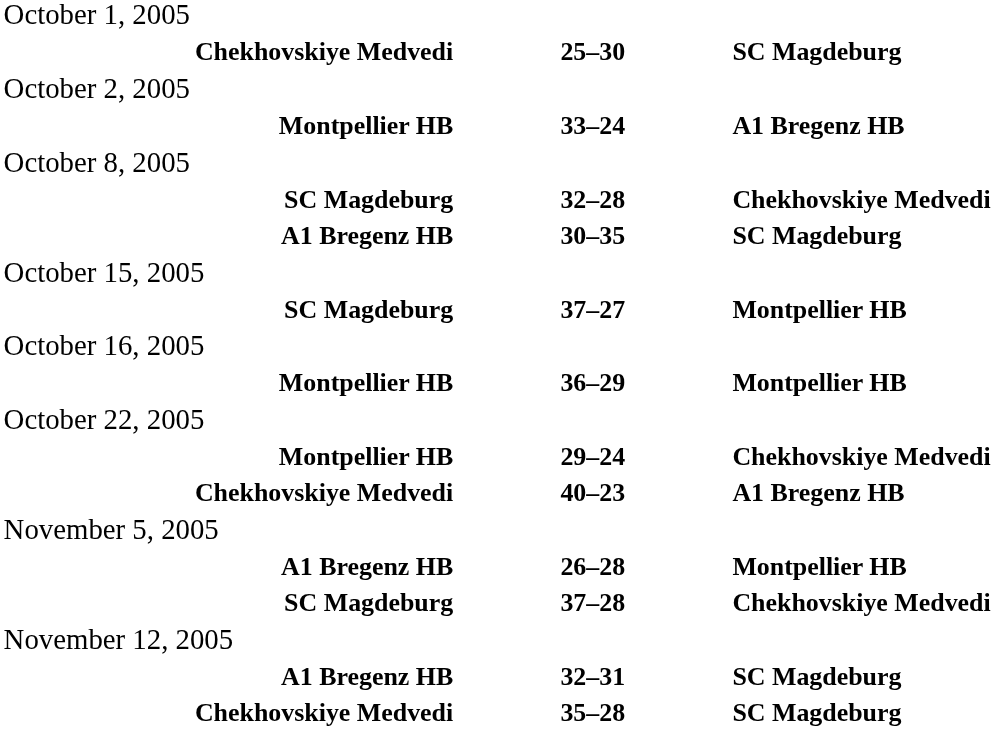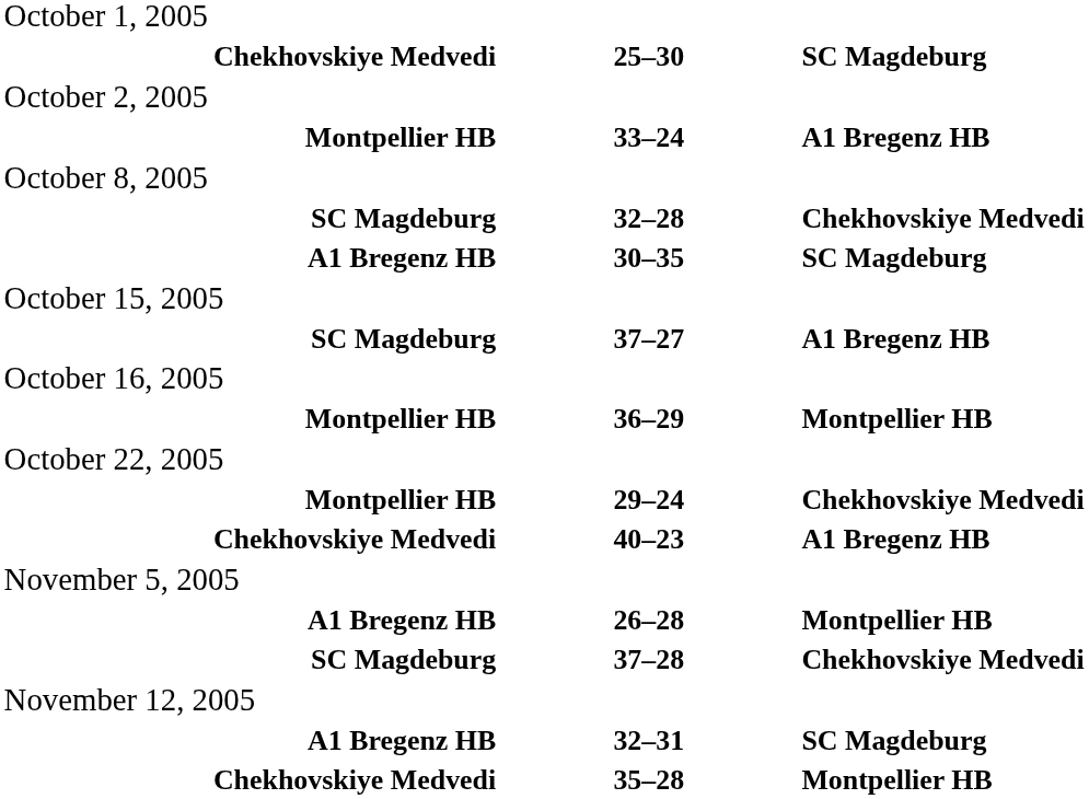37–27 | column 3: Montpellier HB -> A1 Bregenz HB
35–28 | column 3: SC Magdeburg -> Montpellier HB
